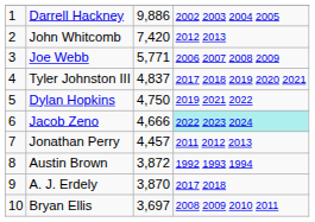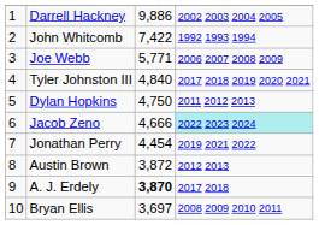John Whitcomb | column 3: 7,420 -> 7,422
John Whitcomb | column 4: 2012 2013 -> 1992 1993 1994
Tyler Johnston III | column 3: 4,837 -> 4,840
Dylan Hopkins | column 4: 2019 2021 2022 -> 2011 2012 2013
Jonathan Perry | column 3: 4,457 -> 4,454
Jonathan Perry | column 4: 2011 2012 2013 -> 2019 2021 2022
Austin Brown | column 4: 1992 1993 1994 -> 2012 2013
A. J. Erdely | column 3: normal -> bold
